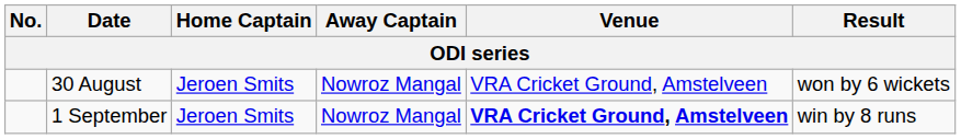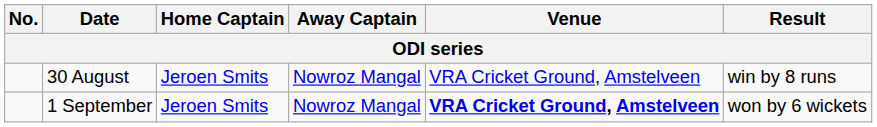30 August | Result: won by 6 wickets -> win by 8 runs
1 September | Result: win by 8 runs -> won by 6 wickets
